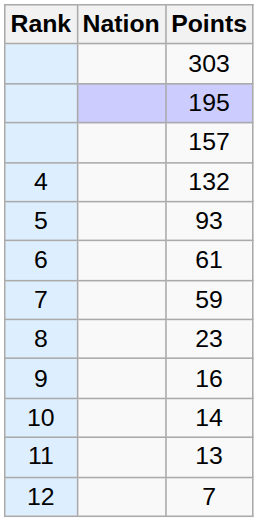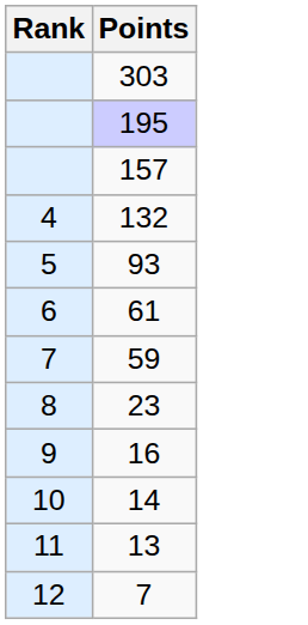- column: Nation
